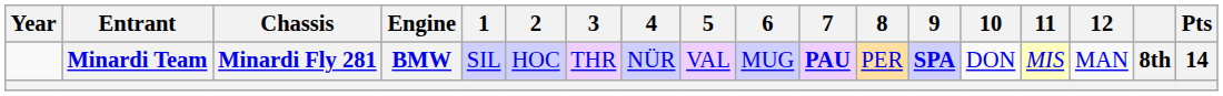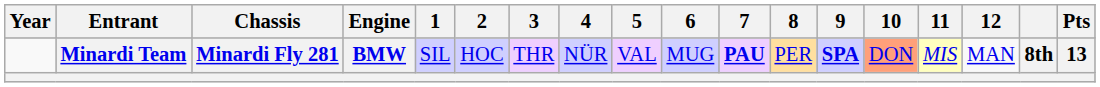Minardi Team | 10: no background -> lightsalmon background
Minardi Team | Pts: 14 -> 13
